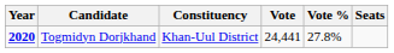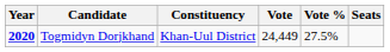Togmidyn Dorjkhand | Vote: 24,441 -> 24,449
Togmidyn Dorjkhand | Vote %: 27.8% -> 27.5%
